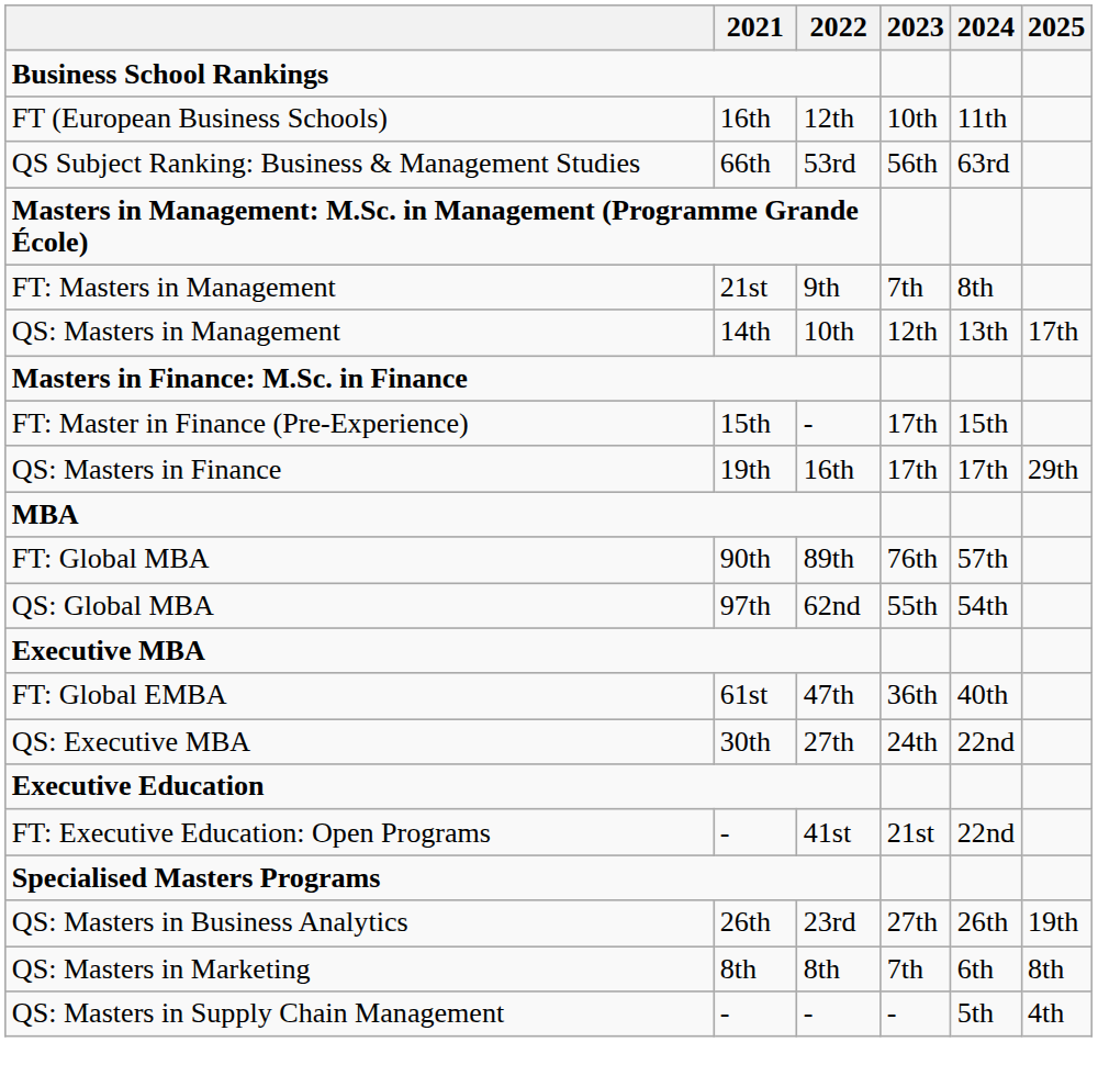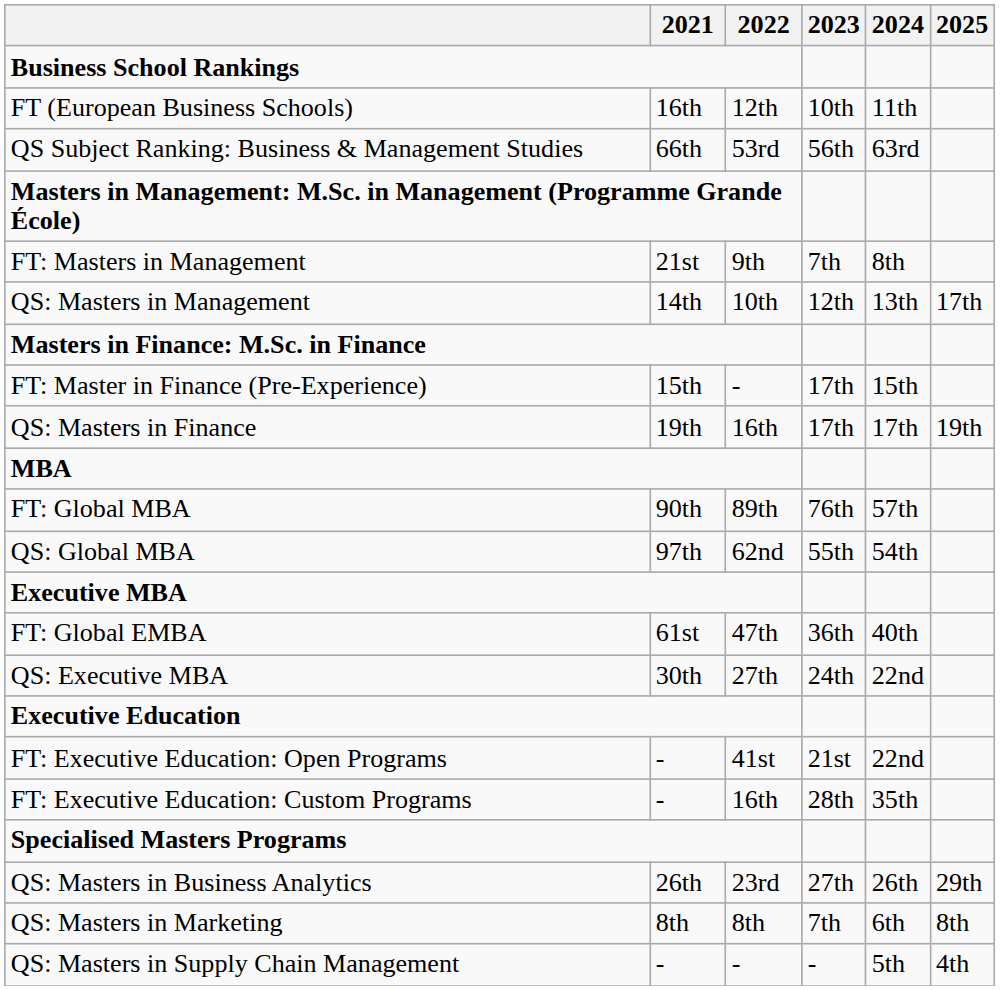QS: Masters in Finance | 2025: 29th -> 19th
+ row: FT: Executive Education: Custom Programs | - | 16th | 28th | 35th
QS: Masters in Business Analytics | 2025: 19th -> 29th
